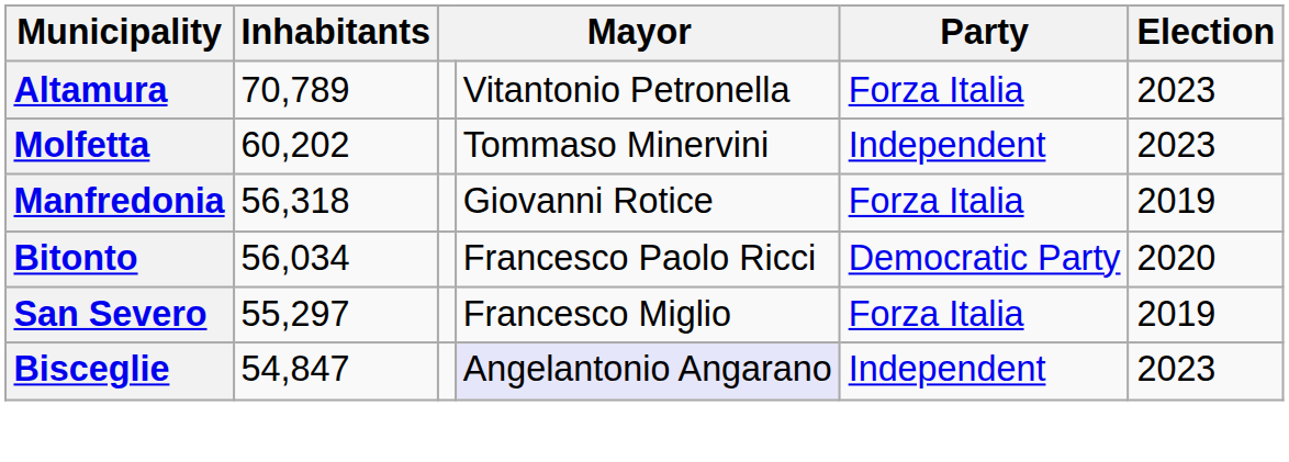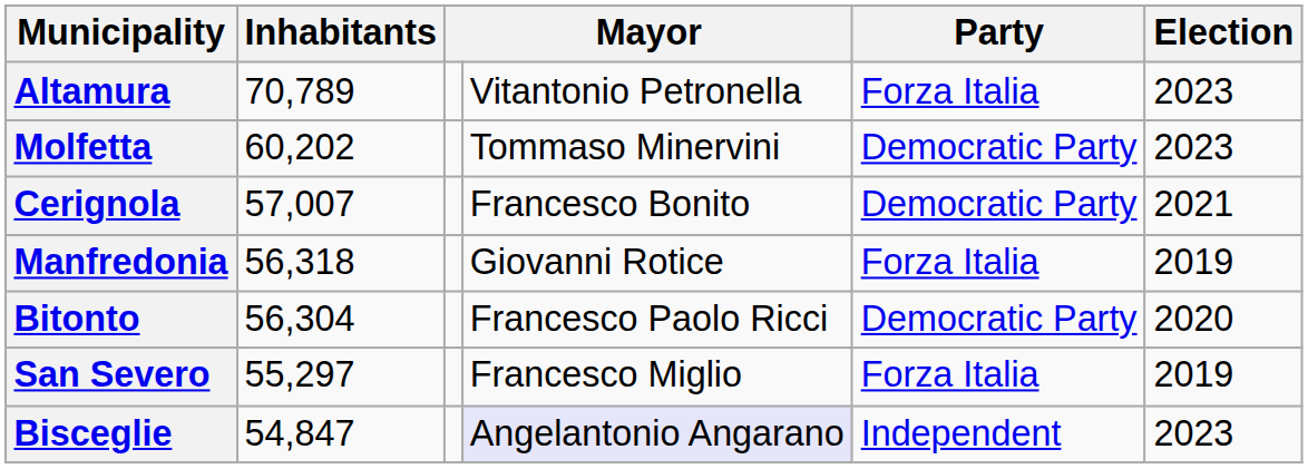Molfetta | Party: Independent -> Democratic Party
+ row: Cerignola | 57,007 | Francesco Bonito | Democratic Party | 2021
Bitonto | Inhabitants: 56,034 -> 56,304
